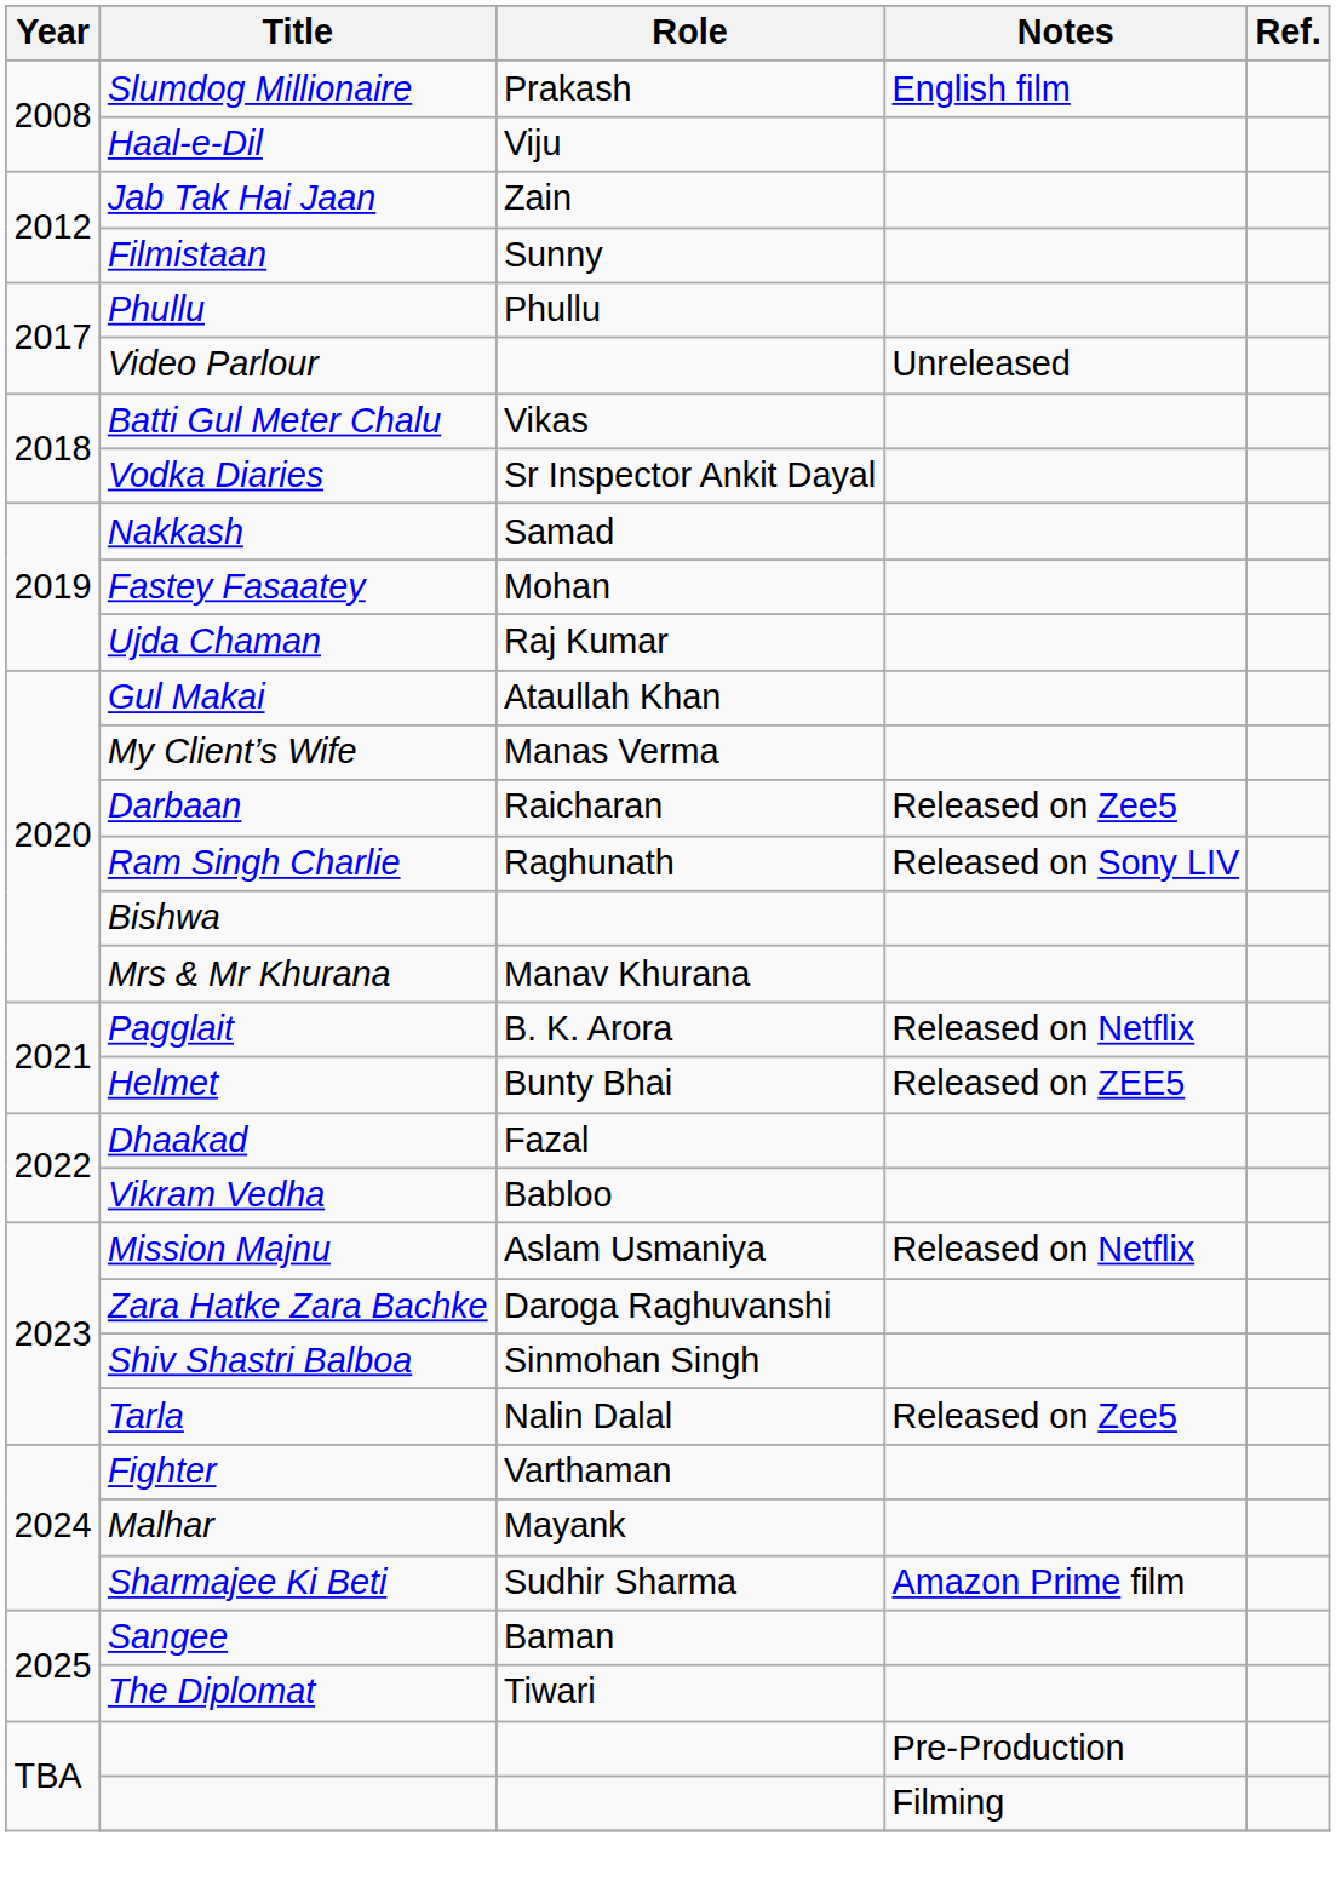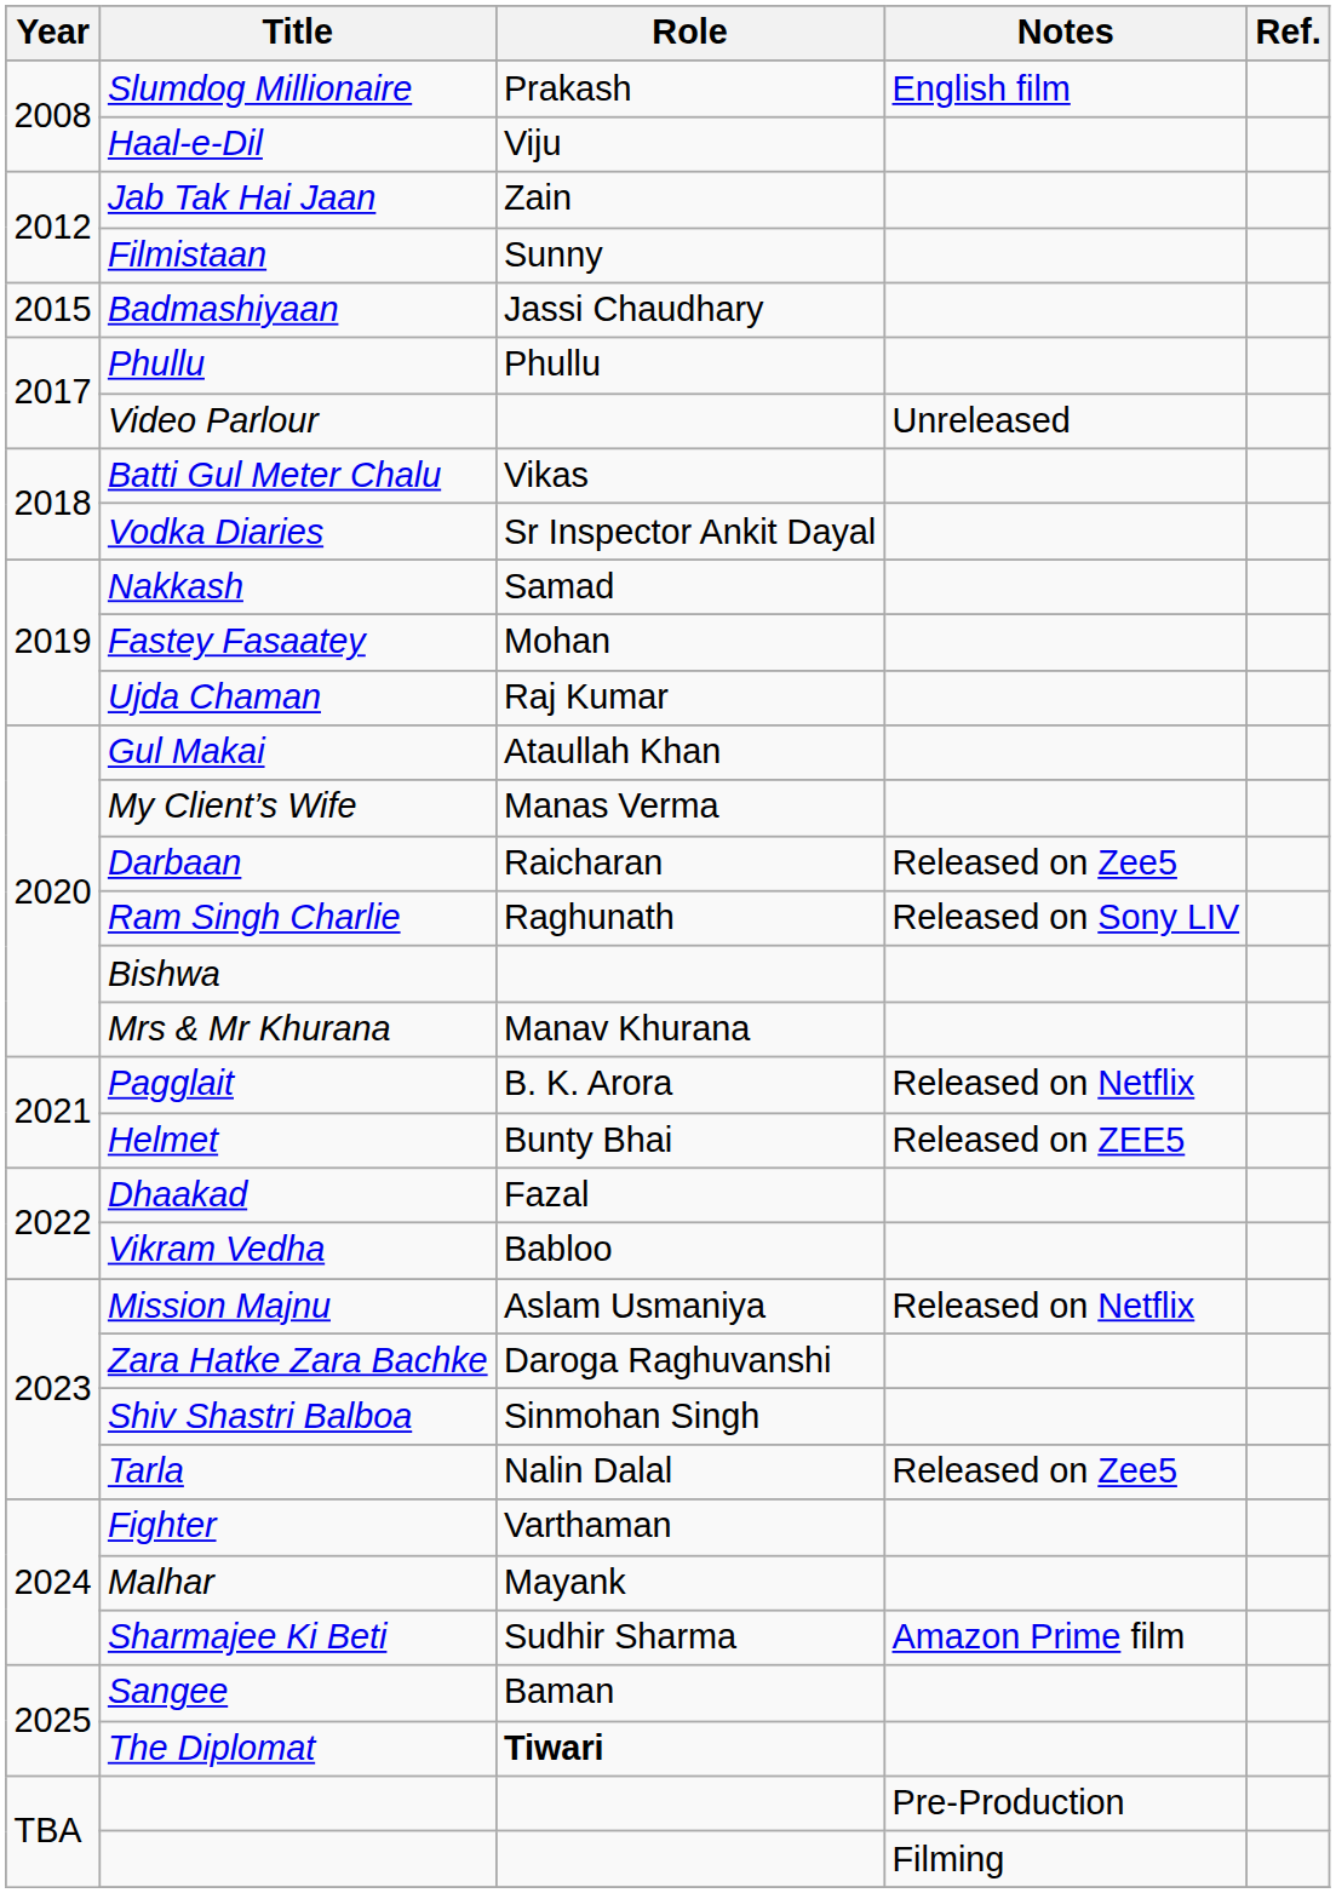+ row: 2015 | Badmashiyaan | Jassi Chaudhary
The Diplomat | Role: normal -> bold
